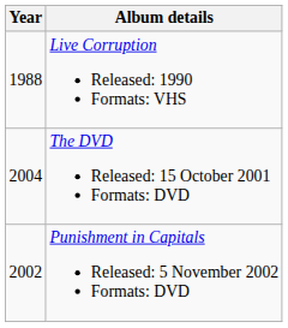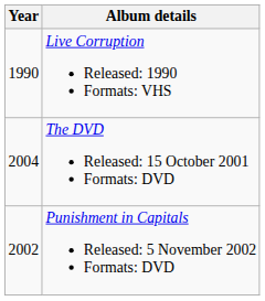Live Corruption Released: 1990 Formats: VHS | Year: 1988 -> 1990
